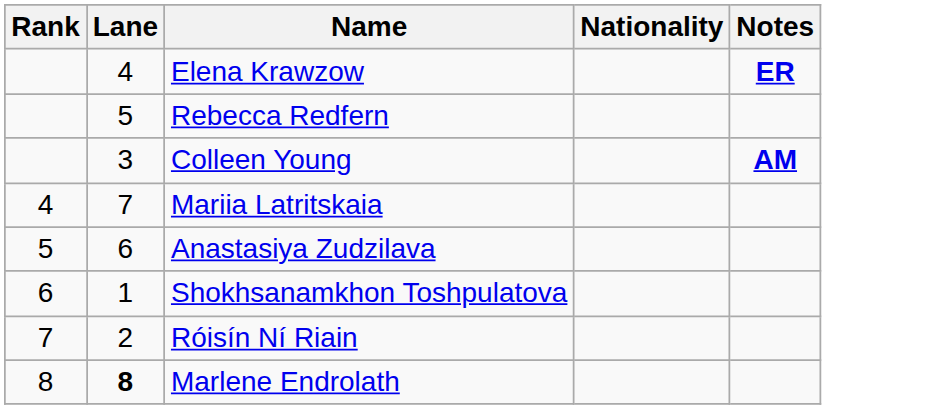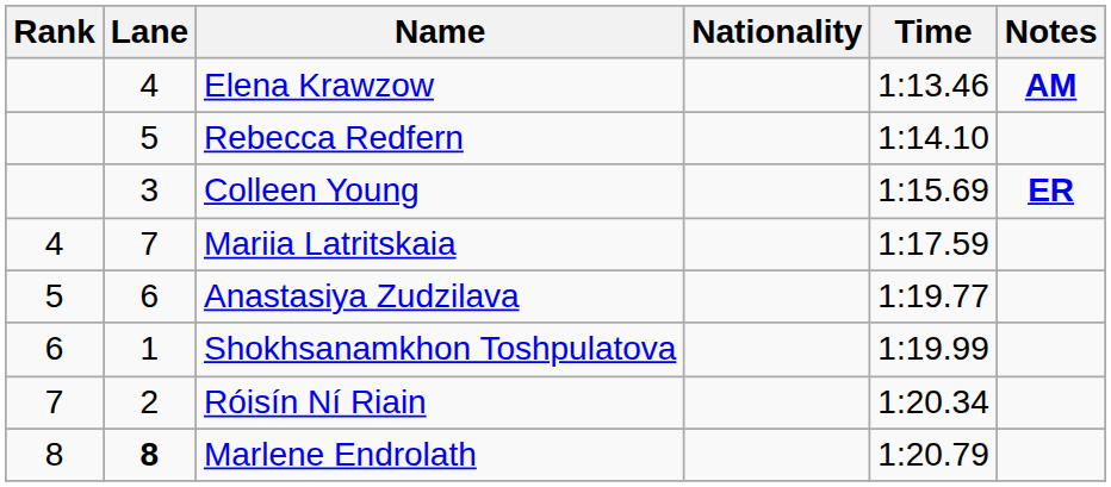+ column: Time | 1:13.46 | 1:14.10 | 1:15.69 | 1:17.59 | 1:19.77 | 1:19.99 | 1:20.34 | 1:20.79
Elena Krawzow | Notes: ER -> AM
Colleen Young | Notes: AM -> ER
